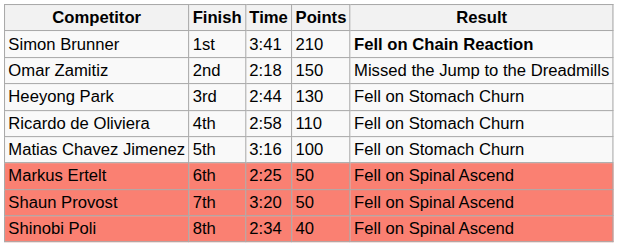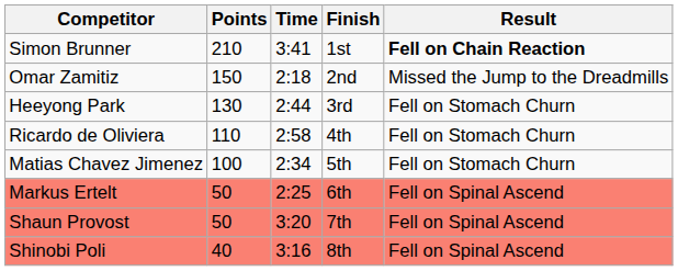columns swapped: Points <-> Finish
Matias Chavez Jimenez | Time: 3:16 -> 2:34
Shinobi Poli | Time: 2:34 -> 3:16
